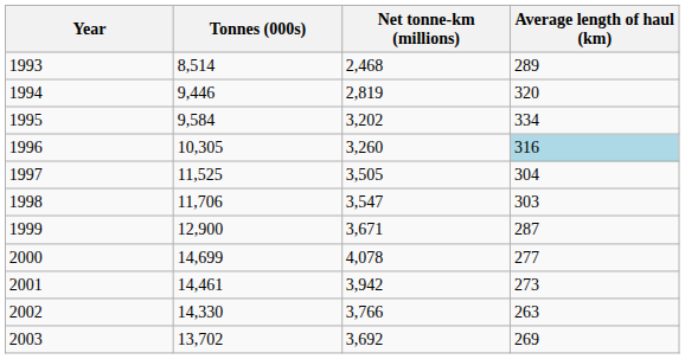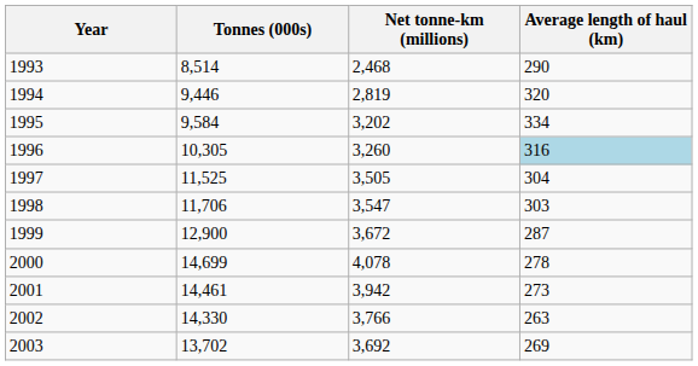1993 | Average length of haul (km): 289 -> 290
1999 | Net tonne-km (millions): 3,671 -> 3,672
2000 | Average length of haul (km): 277 -> 278
